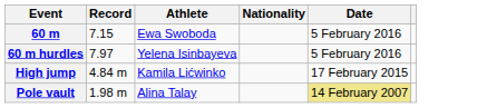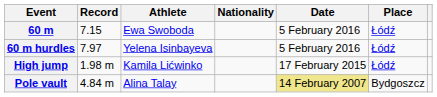+ column: Place | Łódź | Łódź | Łódź | Bydgoszcz
High jump | Record: 4.84 m -> 1.98 m
Pole vault | Record: 1.98 m -> 4.84 m
